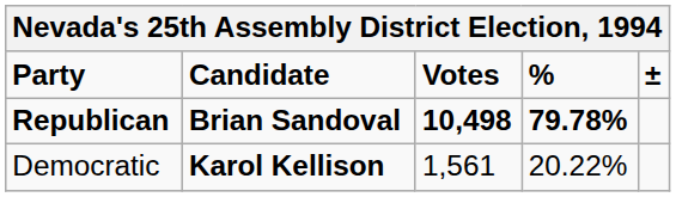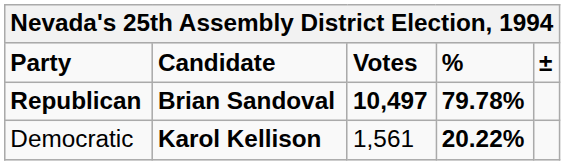Republican | Votes: 10,498 -> 10,497
Democratic | %: normal -> bold
